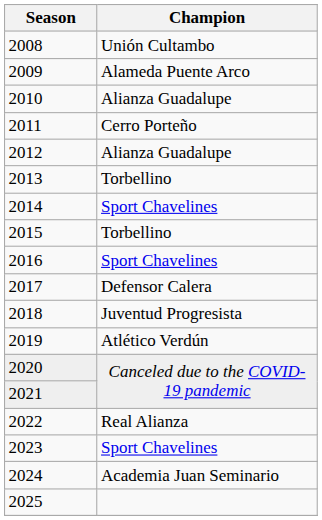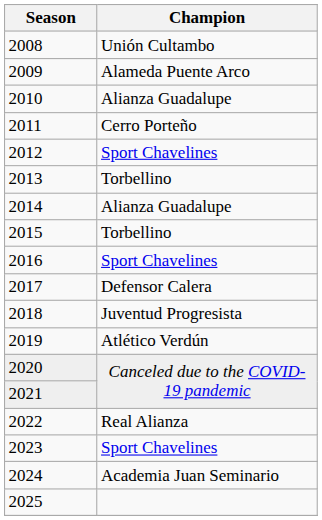2012 | Champion: Alianza Guadalupe -> Sport Chavelines
2014 | Champion: Sport Chavelines -> Alianza Guadalupe
